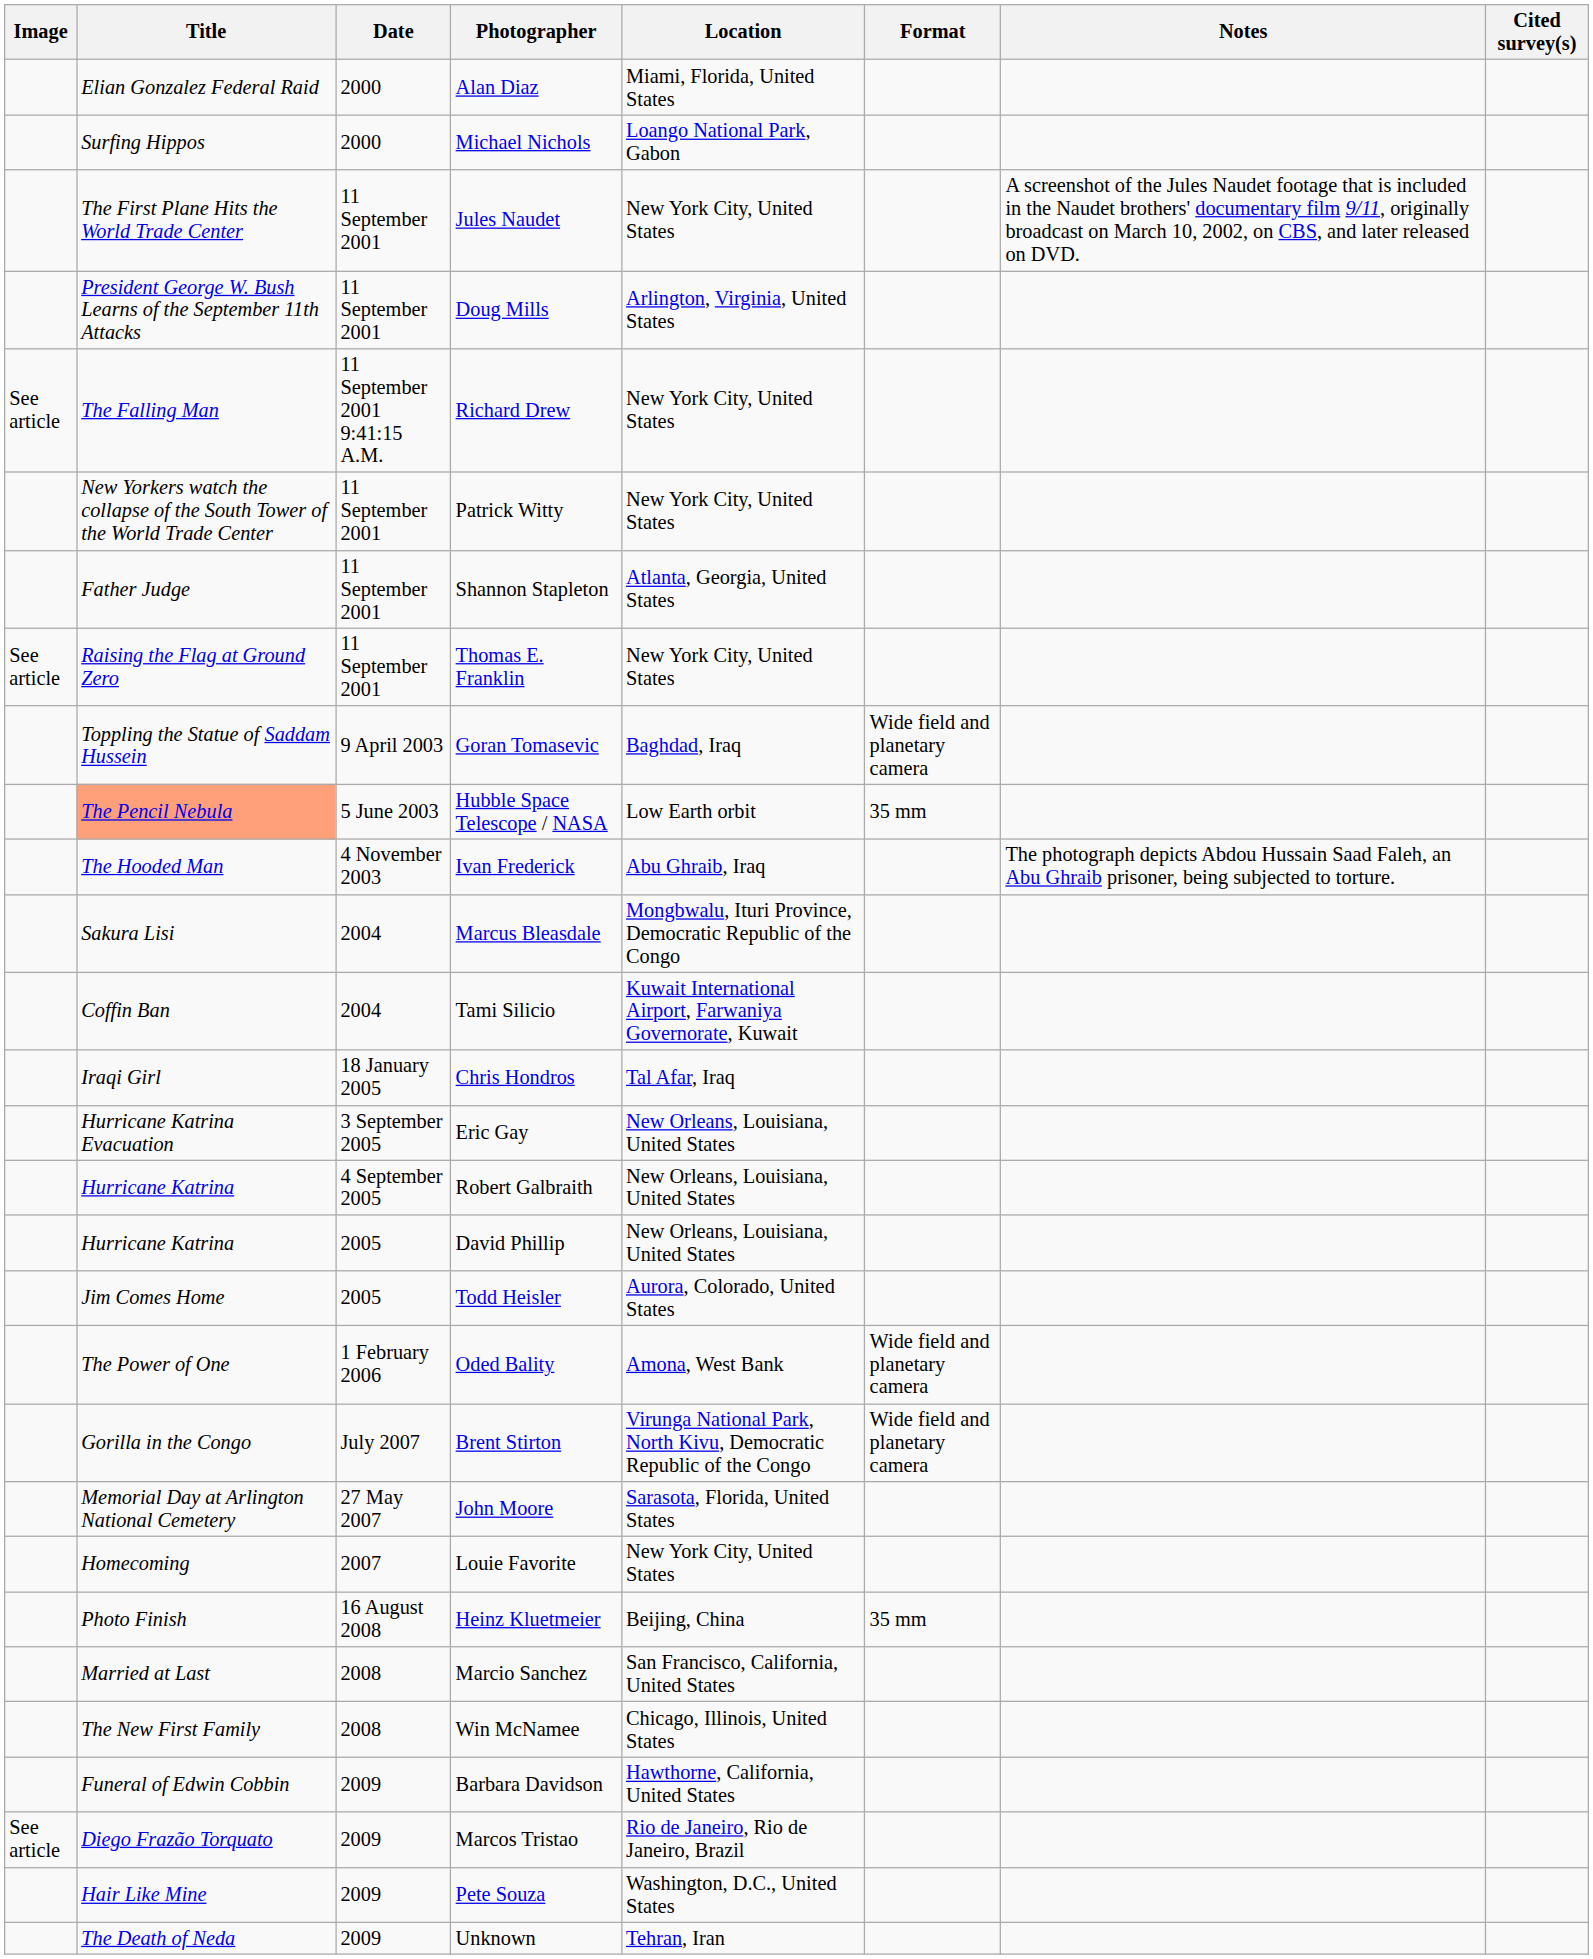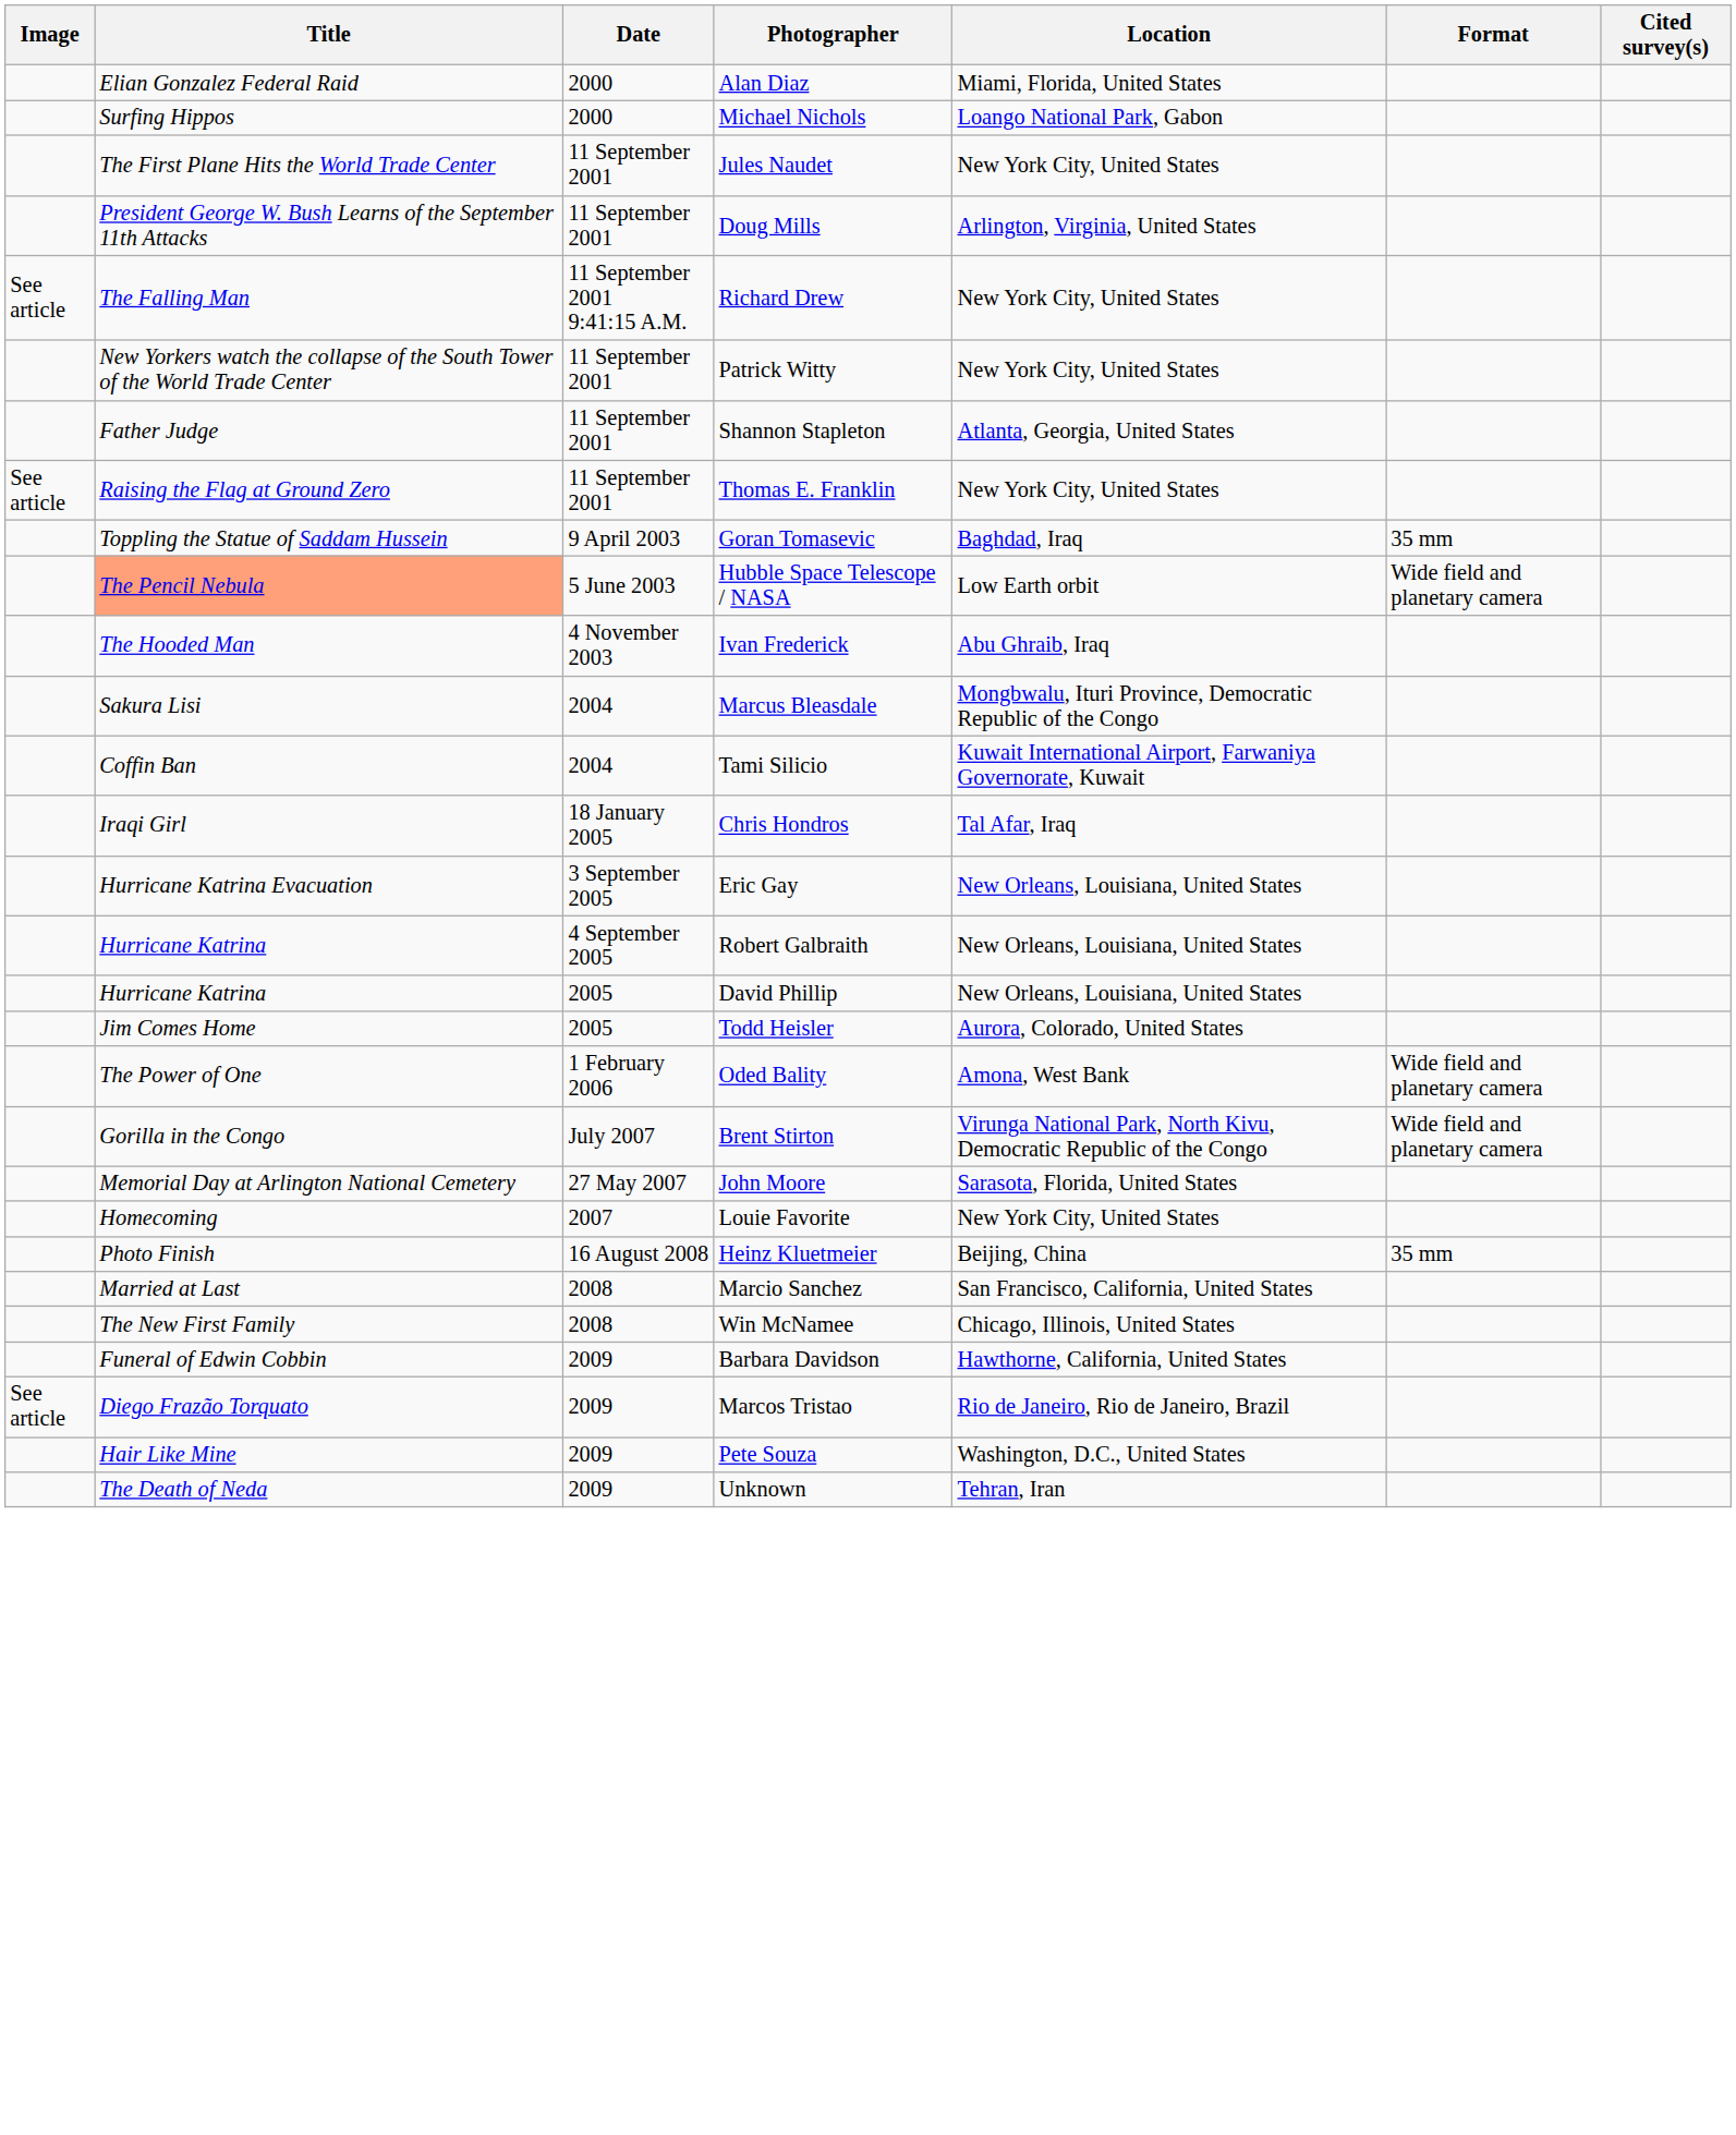- column: Notes | A screenshot of the Jules Naudet footage that is included in the Naudet brothers' documentary film 9/11, originally broadcast on March 10, 2002, on CBS, and later released on DVD. | The photograph depicts Abdou Hussain Saad Faleh, an Abu Ghraib prisoner, being subjected to torture.
Goran Tomasevic | Format: Wide field and planetary camera -> 35 mm
Hubble Space Telescope / NASA | Format: 35 mm -> Wide field and planetary camera
